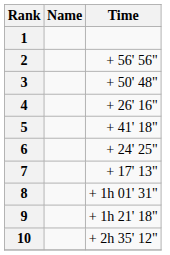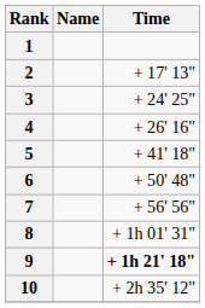2 | Time: + 56' 56" -> + 17' 13"
3 | Time: + 50' 48" -> + 24' 25"
6 | Time: + 24' 25" -> + 50' 48"
7 | Time: + 17' 13" -> + 56' 56"
9 | Time: normal -> bold
